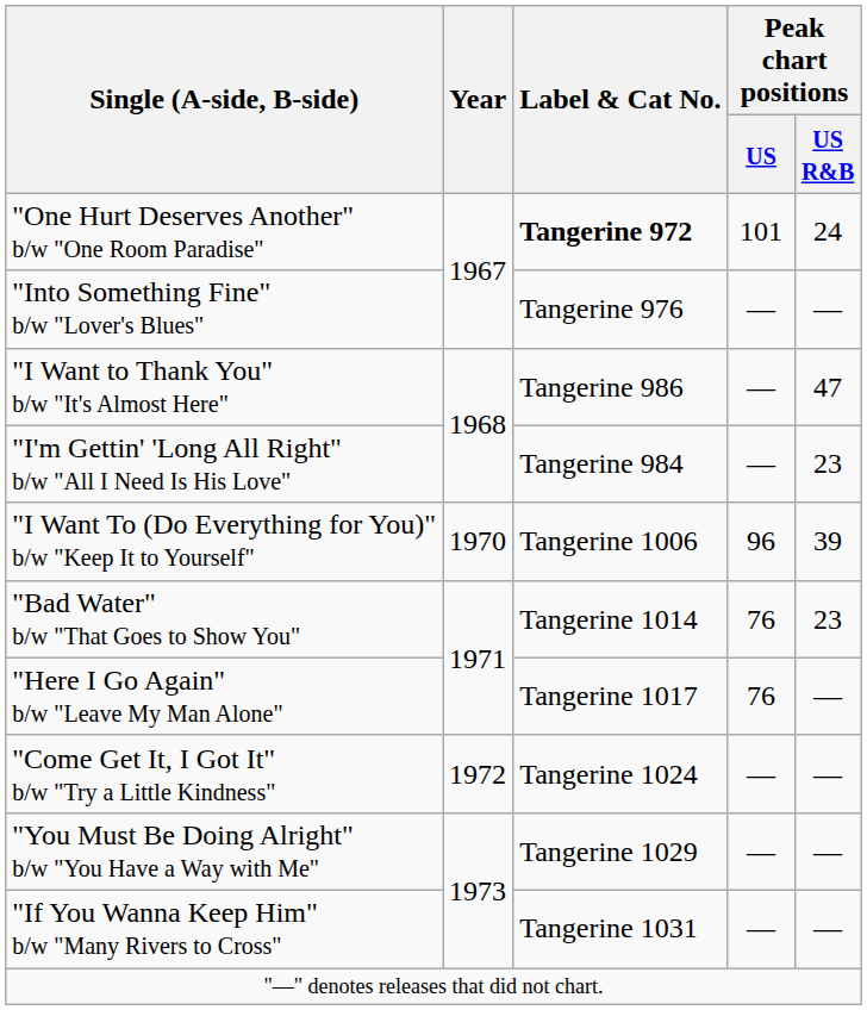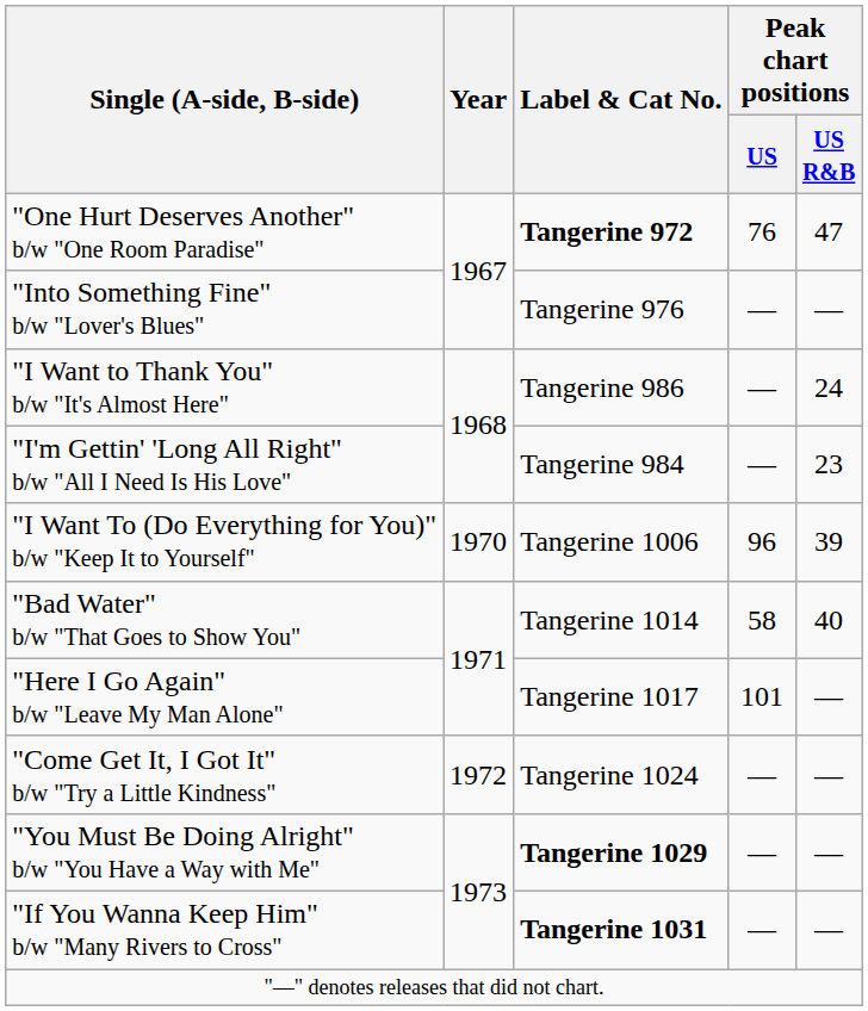"One Hurt Deserves Another" b/w "One Room Paradise" | Peak chart positions / US: 101 -> 76
"One Hurt Deserves Another" b/w "One Room Paradise" | Peak chart positions / US R&B: 24 -> 47
"I Want to Thank You" b/w "It's Almost Here" | Peak chart positions / US R&B: 47 -> 24
"Bad Water" b/w "That Goes to Show You" | Peak chart positions / US: 76 -> 58
"Bad Water" b/w "That Goes to Show You" | Peak chart positions / US R&B: 23 -> 40
"Here I Go Again" b/w "Leave My Man Alone" | Peak chart positions / US: 76 -> 101
"You Must Be Doing Alright" b/w "You Have a Way with Me" | Label & Cat No.: normal -> bold
"If You Wanna Keep Him" b/w "Many Rivers to Cross" | Label & Cat No.: normal -> bold
